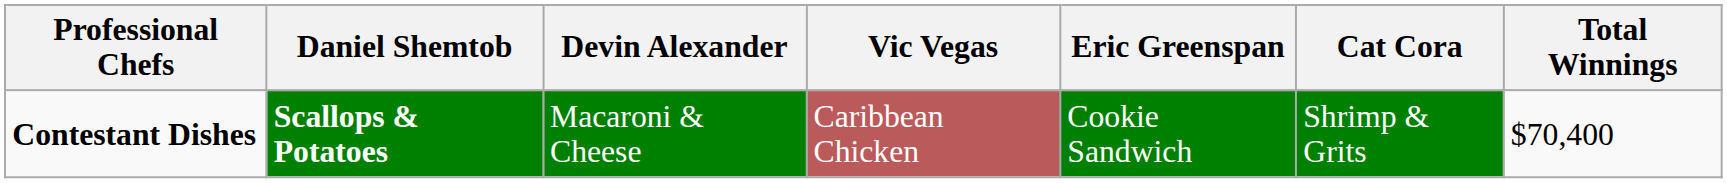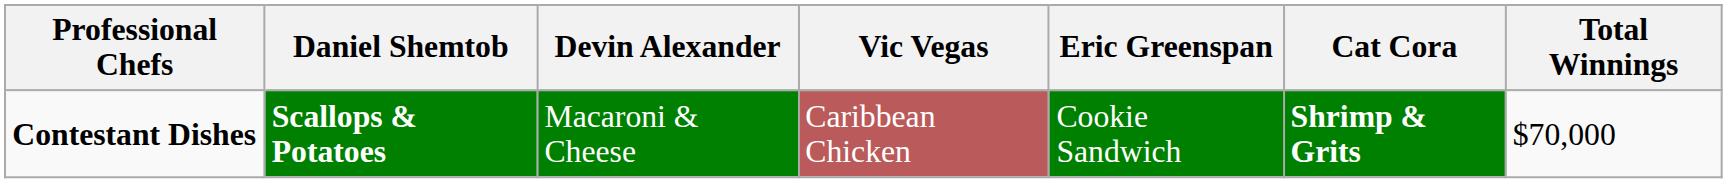Contestant Dishes | Cat Cora: normal -> bold
Contestant Dishes | Total Winnings: $70,400 -> $70,000
